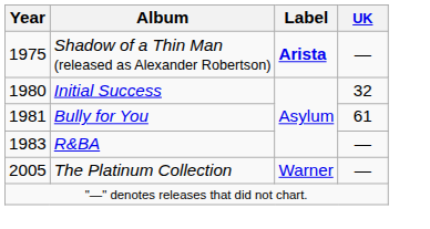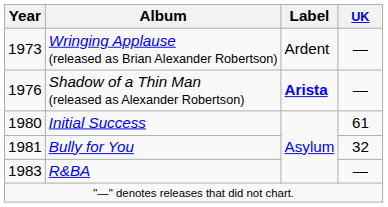+ row: 1973 | Wringing Applause (released as Brian Alexander Robertson) | Ardent | —
Shadow of a Thin Man (released as Alexander Robertson) | Year: 1975 -> 1976
Initial Success | UK: 32 -> 61
Bully for You | UK: 61 -> 32
- row: 2005 | The Platinum Collection | Warner | —
